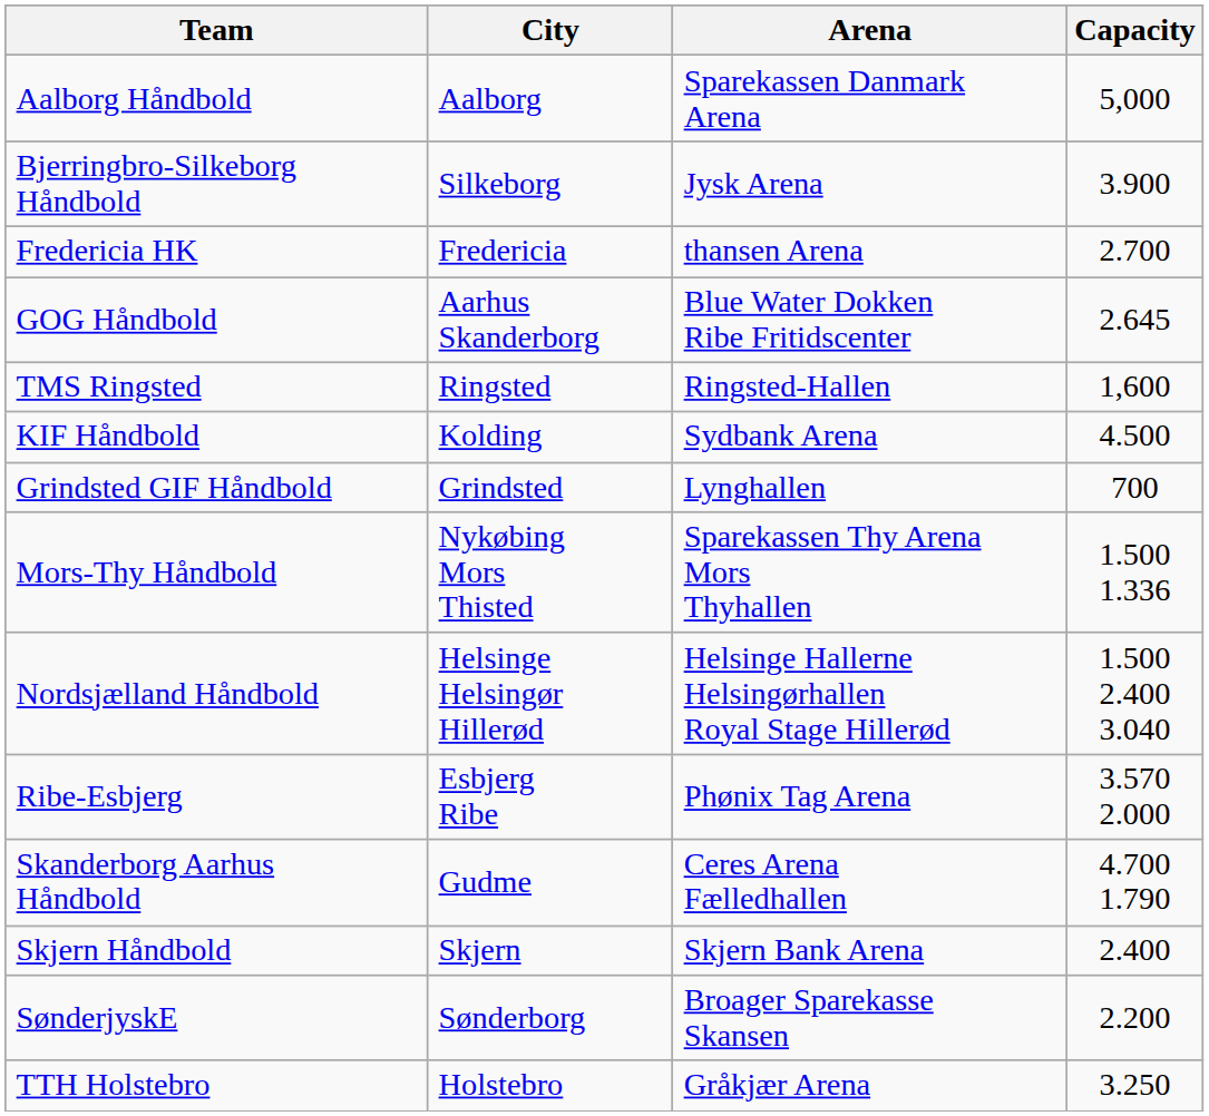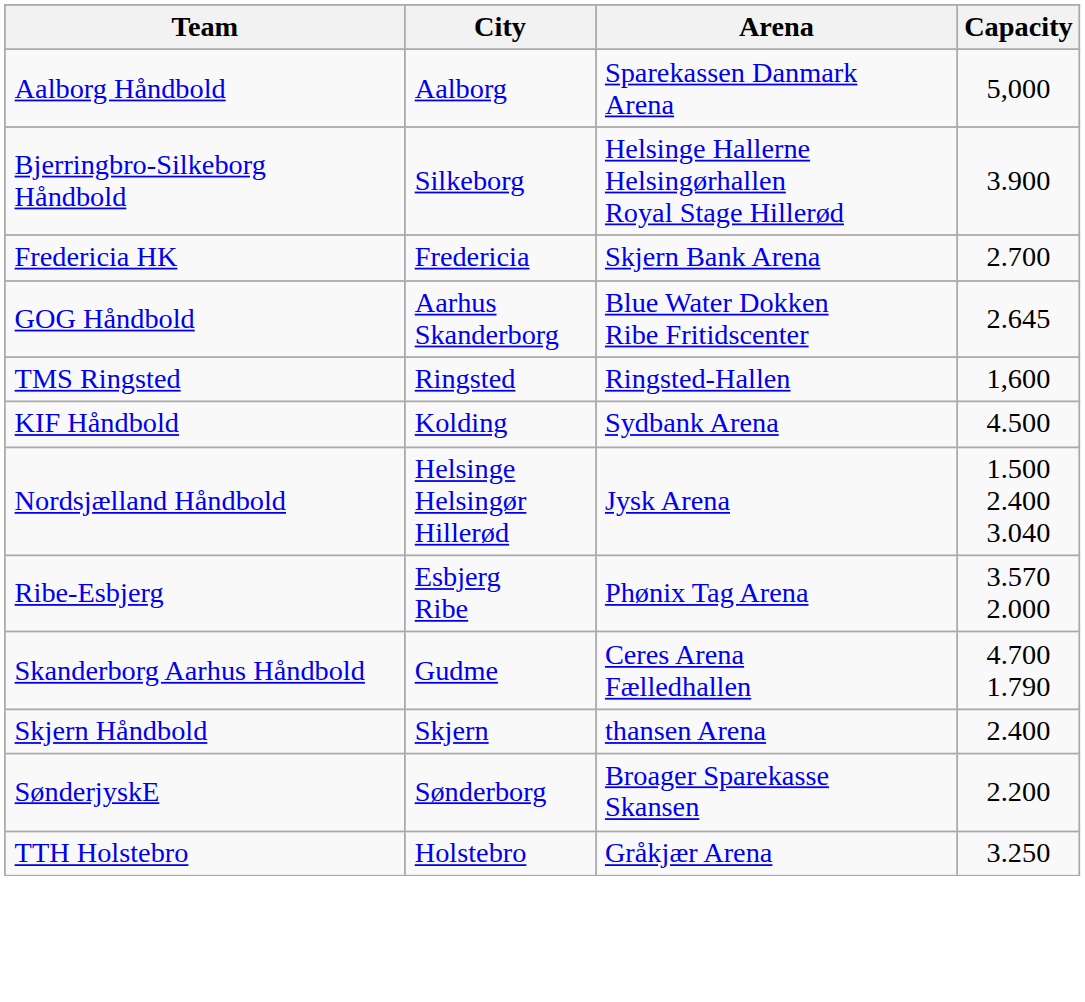Bjerringbro-Silkeborg Håndbold | Arena: Jysk Arena -> Helsinge Hallerne Helsingørhallen Royal Stage Hillerød
Fredericia HK | Arena: thansen Arena -> Skjern Bank Arena
- row: Grindsted GIF Håndbold | Grindsted | Lynghallen | 700
- row: Mors-Thy Håndbold | Nykøbing Mors Thisted | Sparekassen Thy Arena Mors Thyhallen | 1.500 1.336
Nordsjælland Håndbold | Arena: Helsinge Hallerne Helsingørhallen Royal Stage Hillerød -> Jysk Arena
Skjern Håndbold | Arena: Skjern Bank Arena -> thansen Arena
